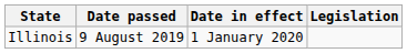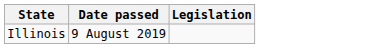- column: Date in effect | 1 January 2020
